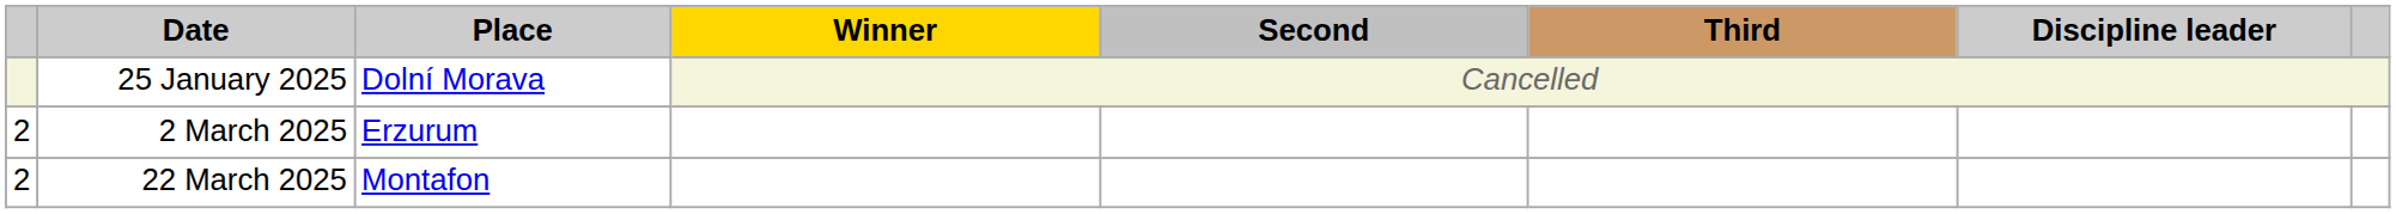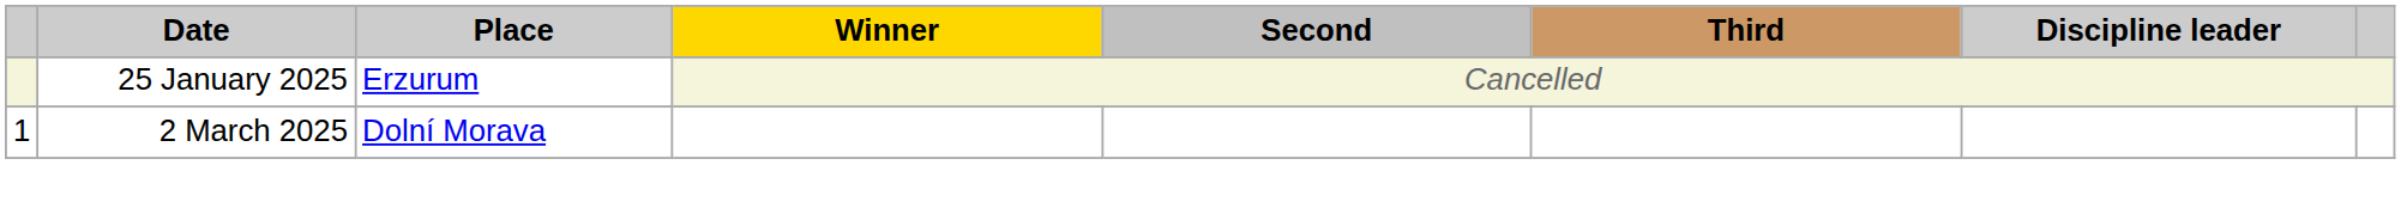25 January 2025 | Place: Dolní Morava -> Erzurum
2 March 2025 | column 1: 2 -> 1
2 March 2025 | Place: Erzurum -> Dolní Morava
- row: 2 | 22 March 2025 | Montafon
